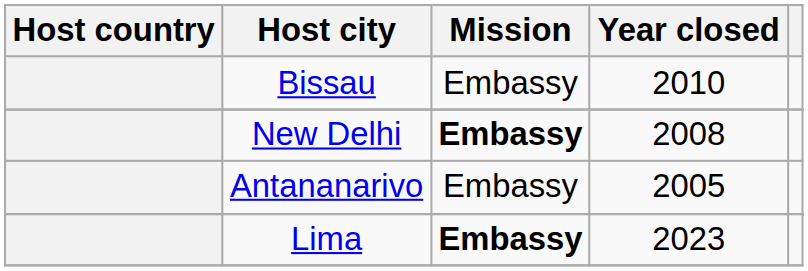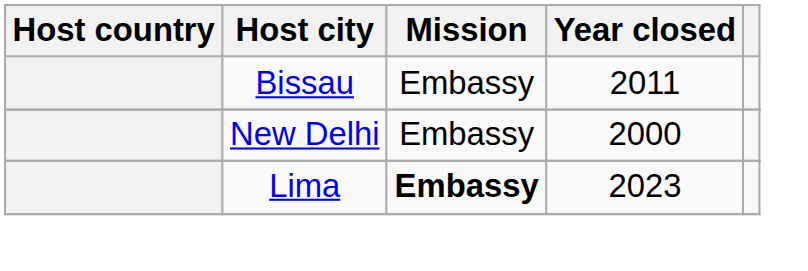Bissau | Year closed: 2010 -> 2011
New Delhi | Mission: bold -> normal
New Delhi | Year closed: 2008 -> 2000
- row: Antananarivo | Embassy | 2005
